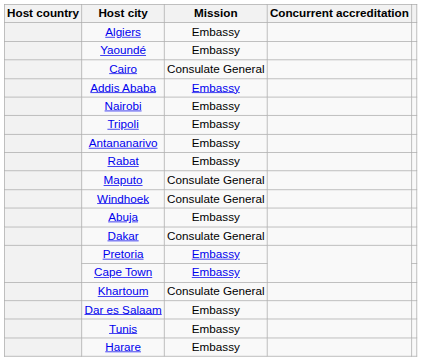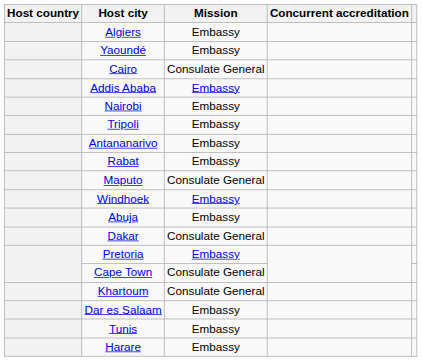Windhoek | Mission: Consulate General -> Embassy
Cape Town | Mission: Embassy -> Consulate General
